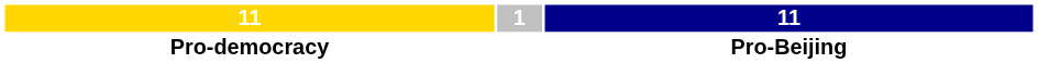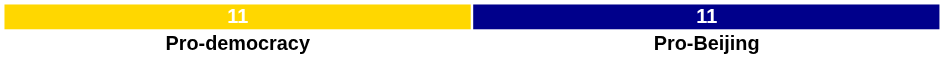- column: 1
